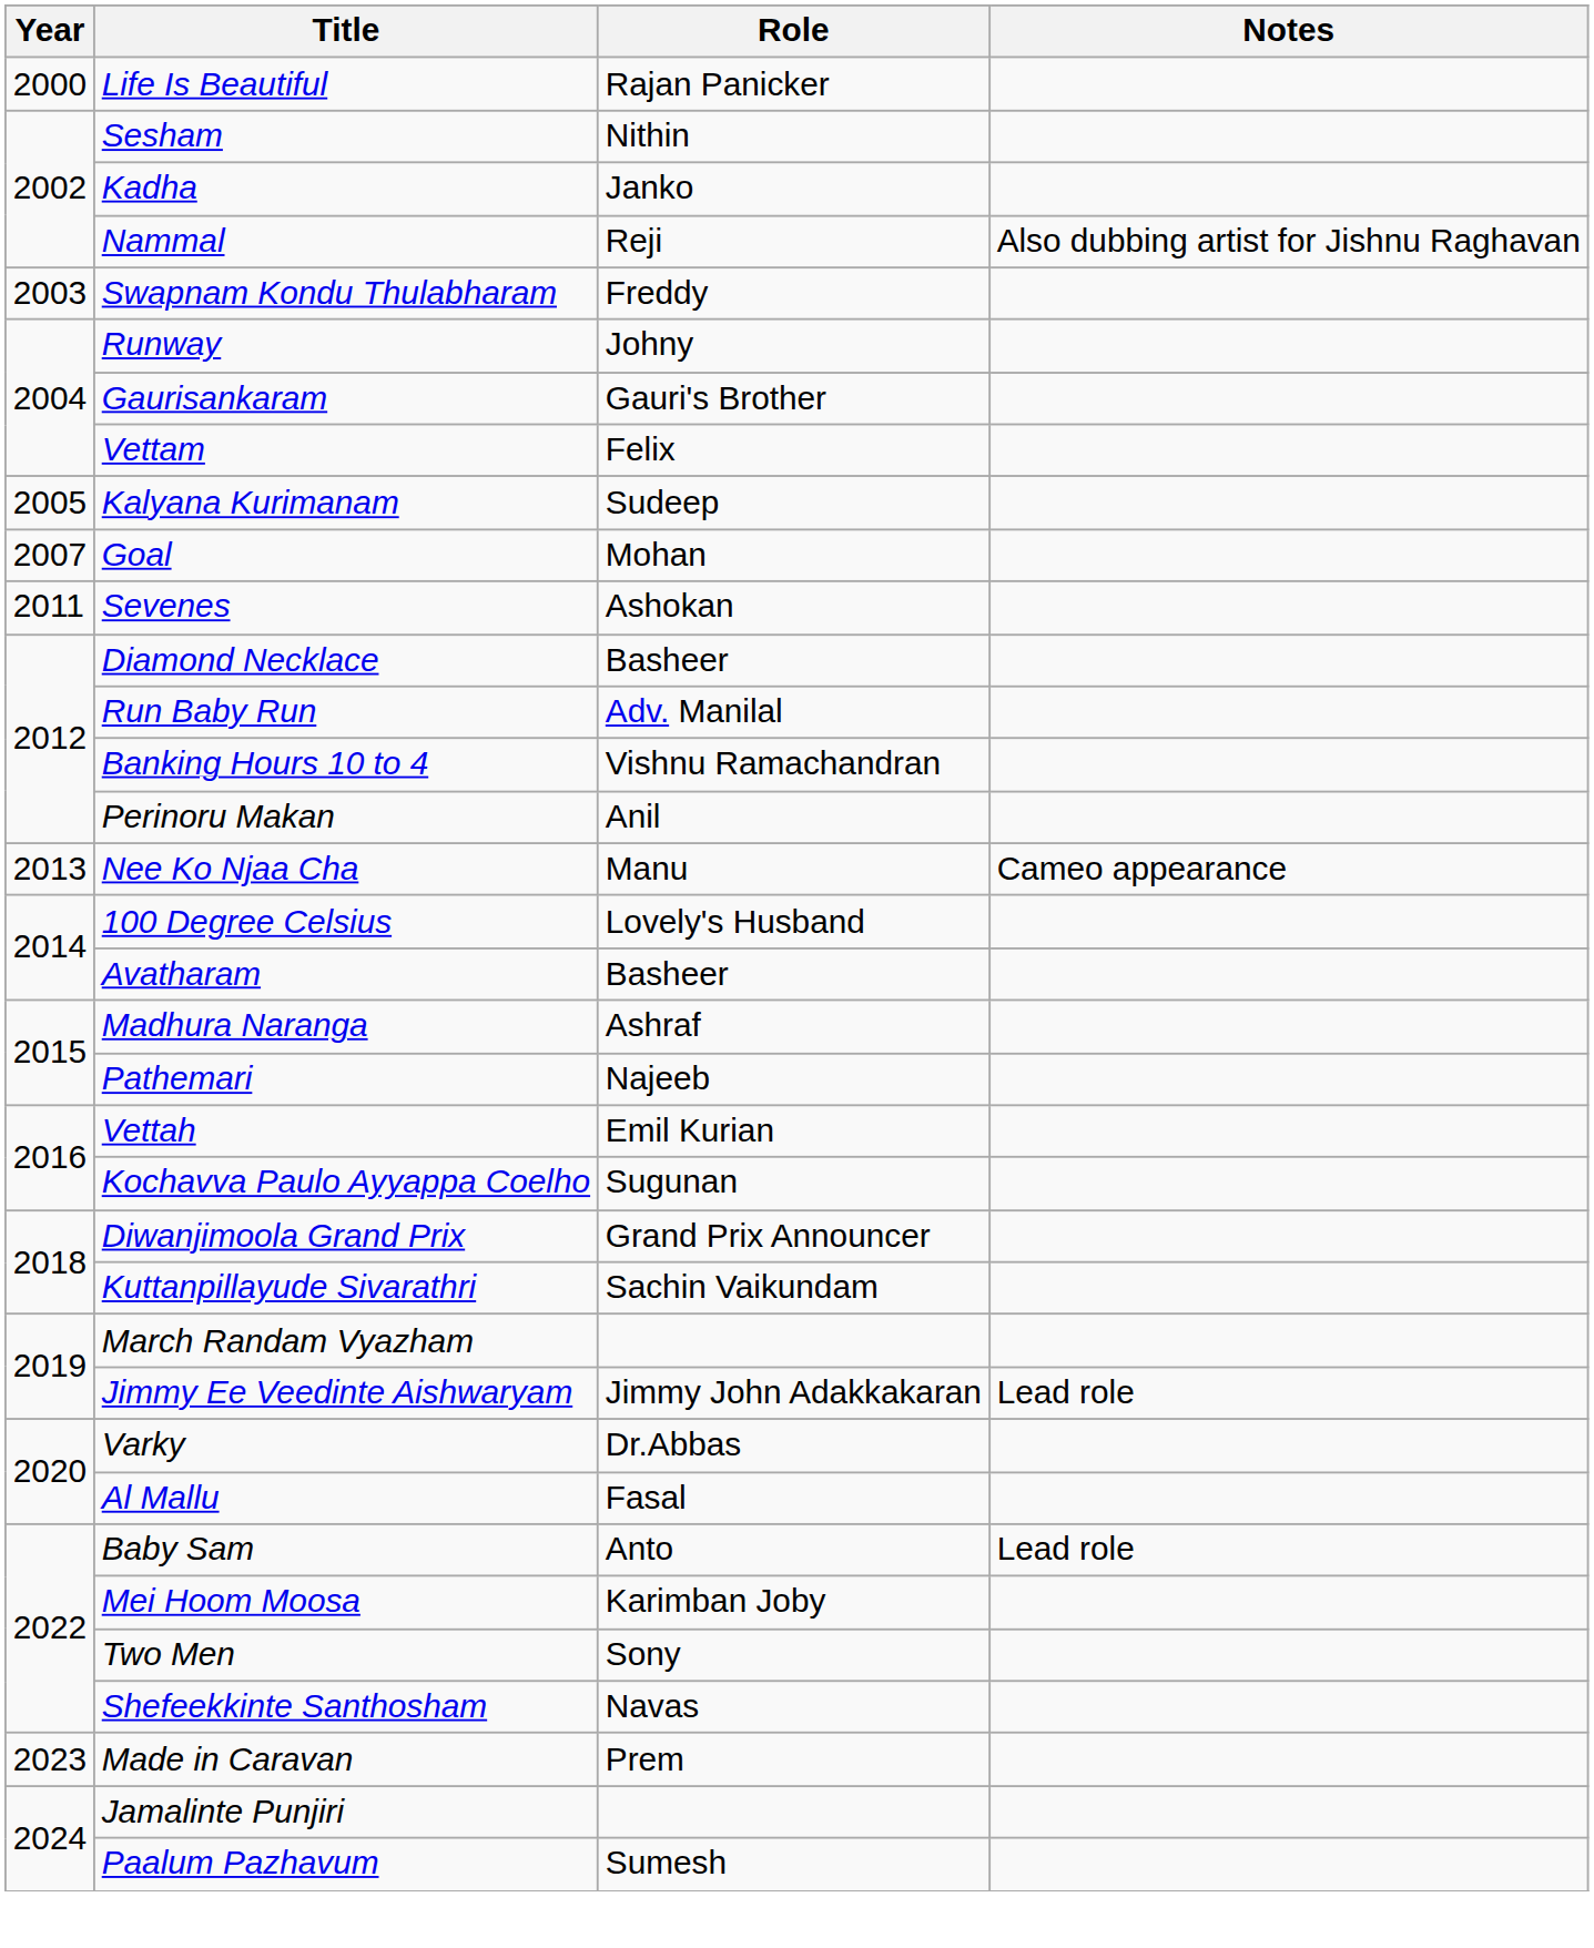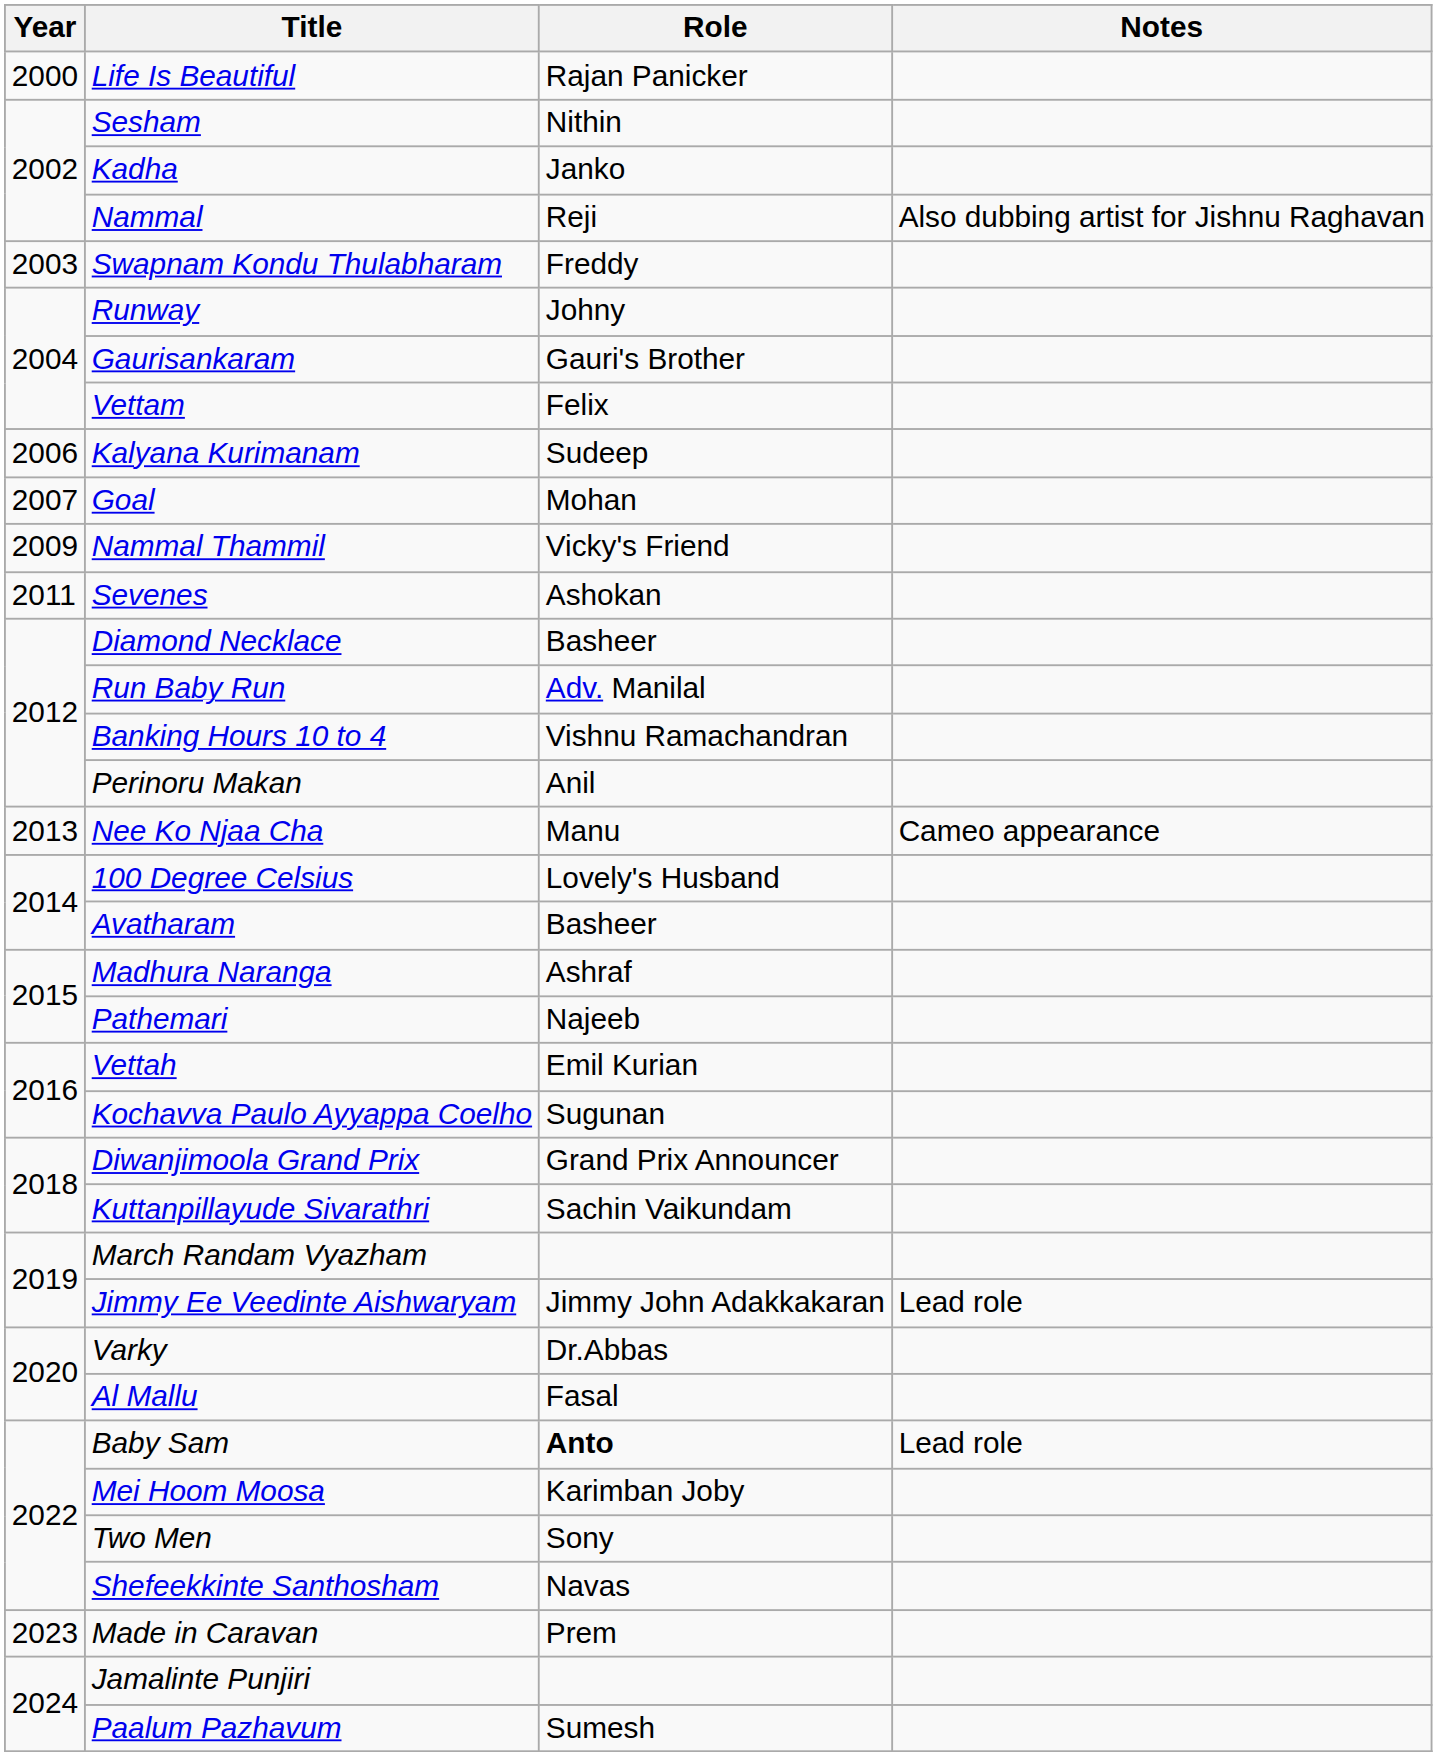Kalyana Kurimanam | Year: 2005 -> 2006
+ row: 2009 | Nammal Thammil | Vicky's Friend
Baby Sam | Role: normal -> bold
